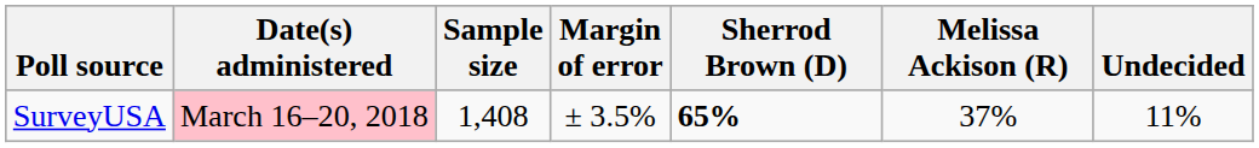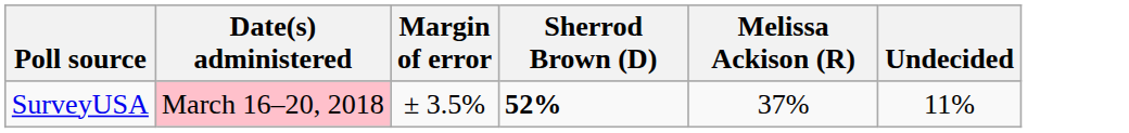- column: Sample size | 1,408
SurveyUSA | Sherrod Brown (D): 65% -> 52%
